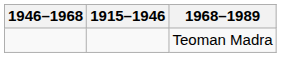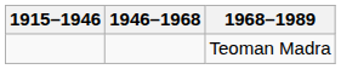columns swapped: 1915–1946 <-> 1946–1968
